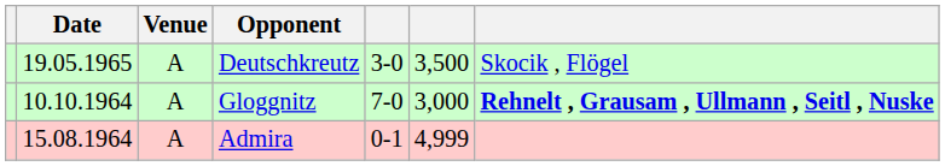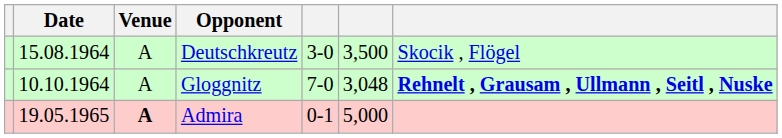Deutschkreutz | Date: 19.05.1965 -> 15.08.1964
Gloggnitz | column 6: 3,000 -> 3,048
Admira | Date: 15.08.1964 -> 19.05.1965
Admira | Venue: normal -> bold
Admira | column 6: 4,999 -> 5,000
